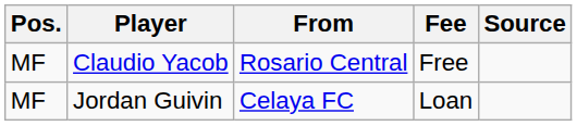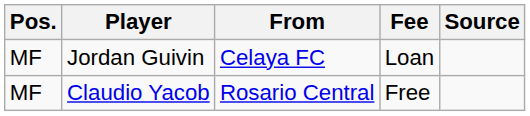rows swapped: Jordan Guivin <-> Claudio Yacob
